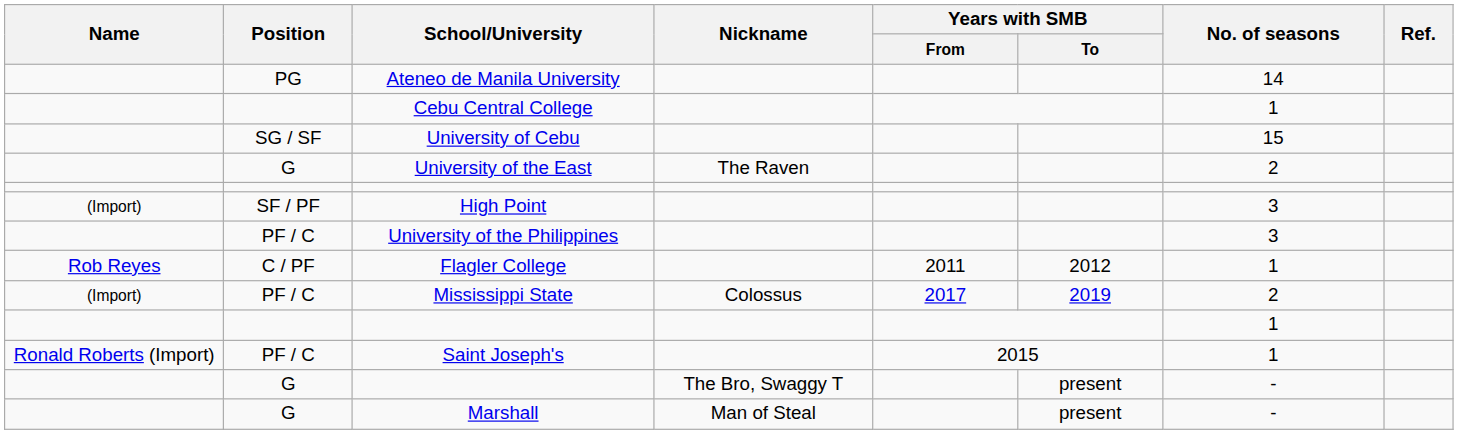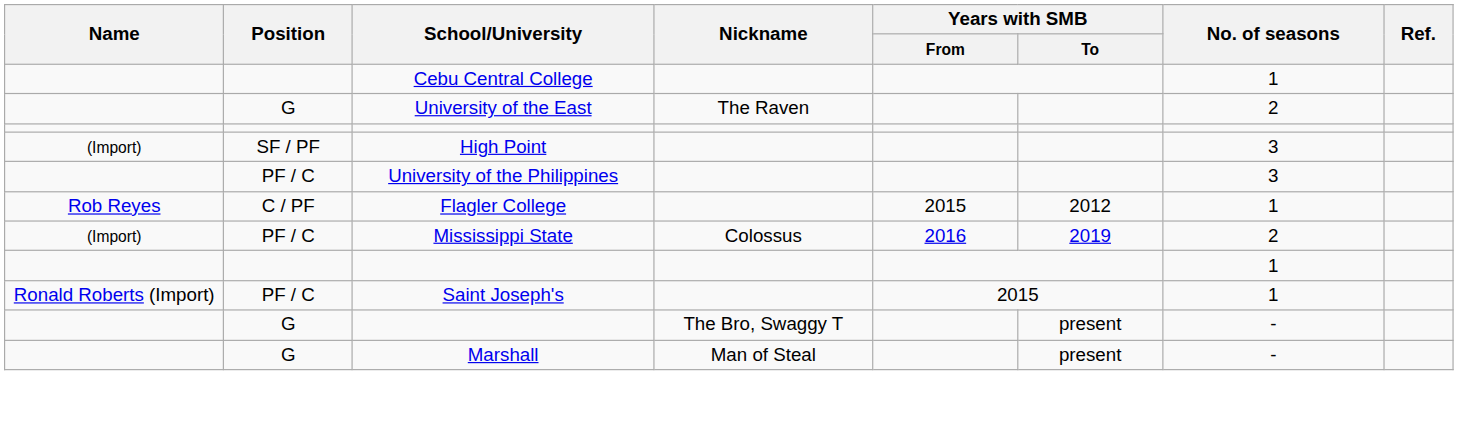- row: PG | Ateneo de Manila University | 14
- row: SG / SF | University of Cebu | 15
Flagler College | Years with SMB / From: 2011 -> 2015
Mississippi State | Years with SMB / From: 2017 -> 2016
